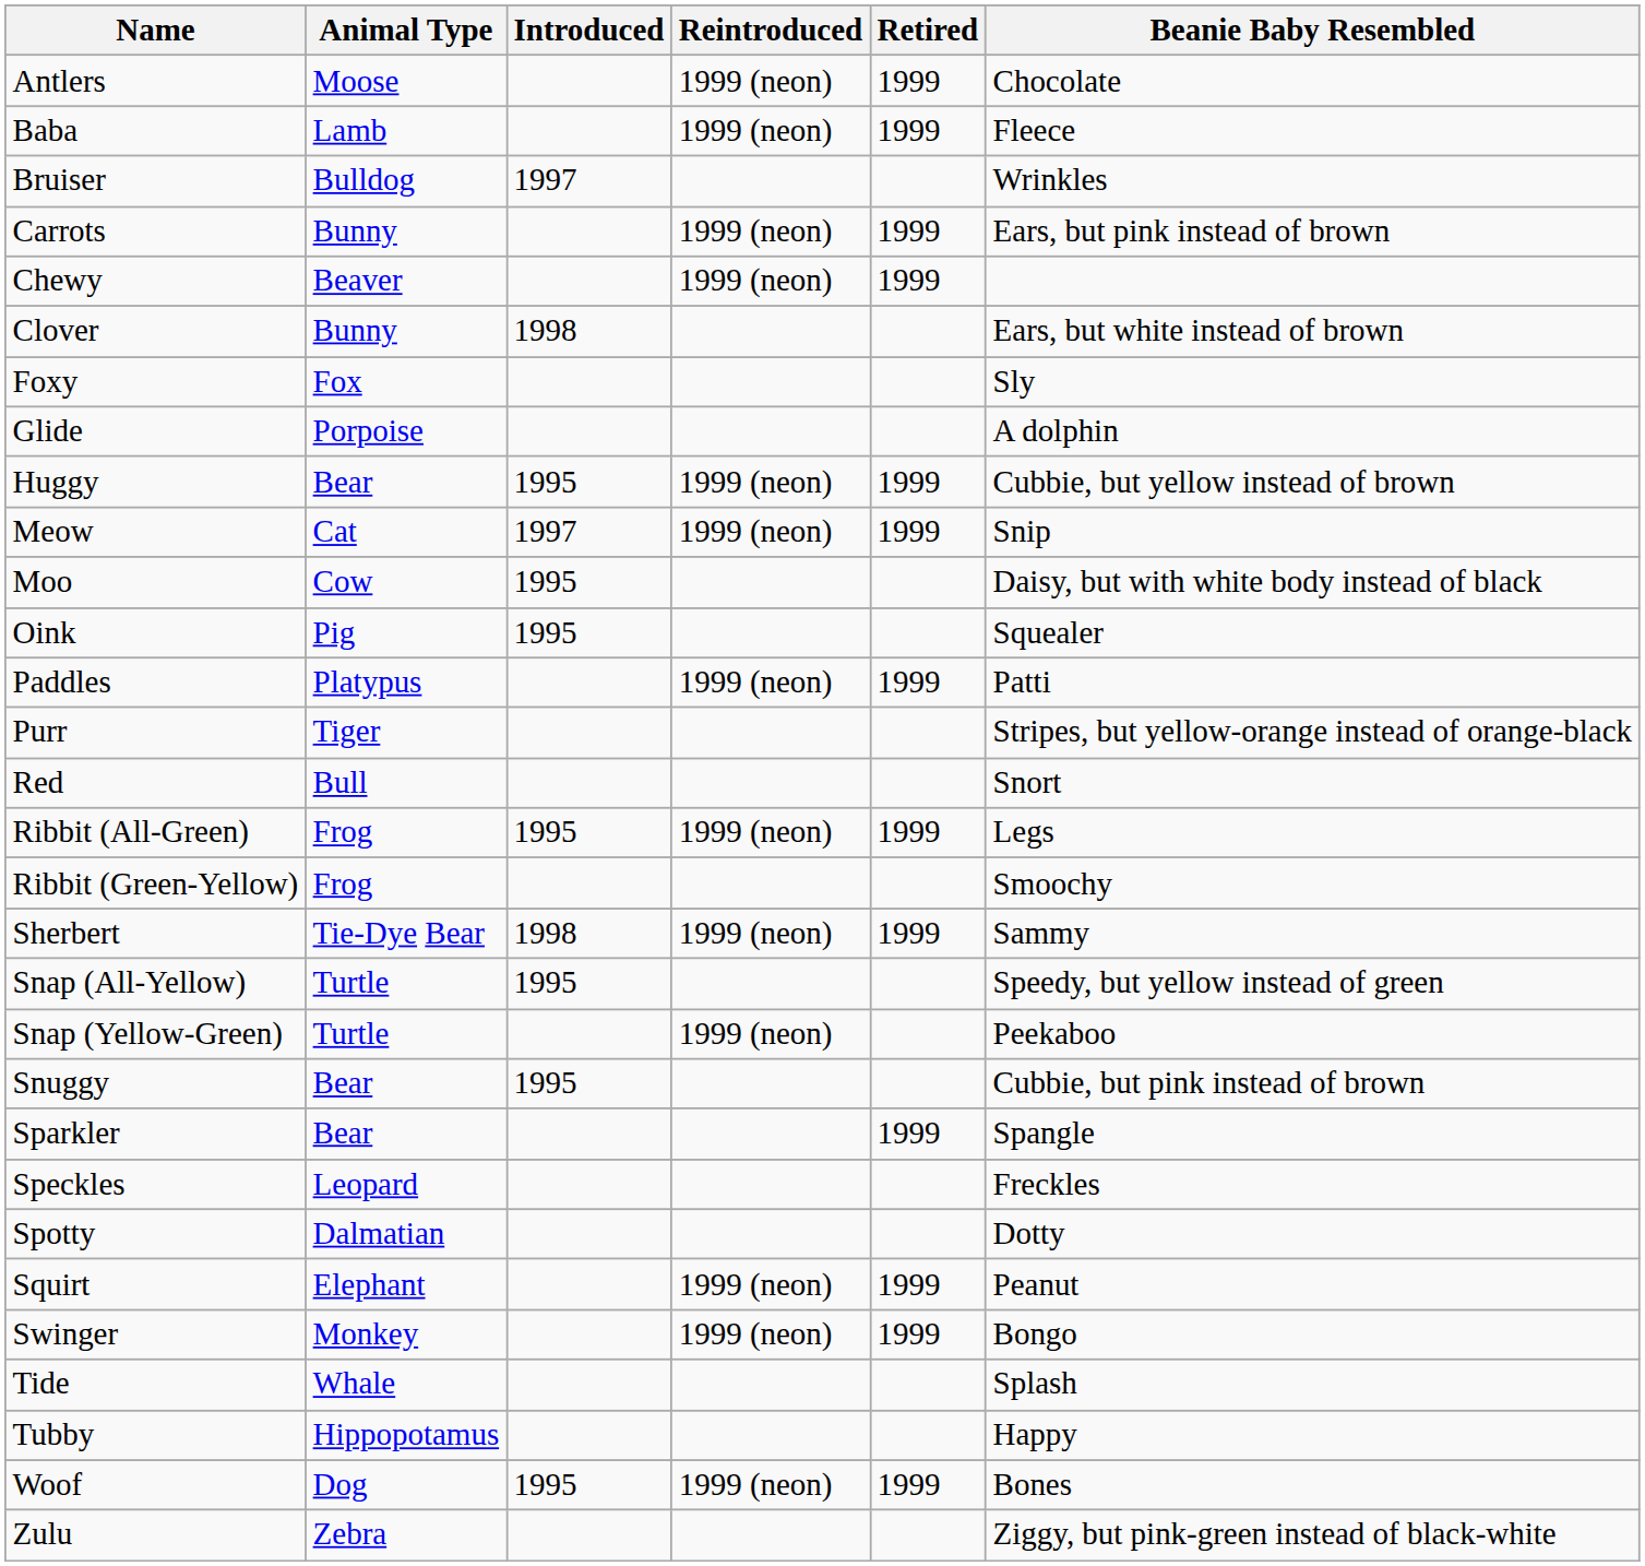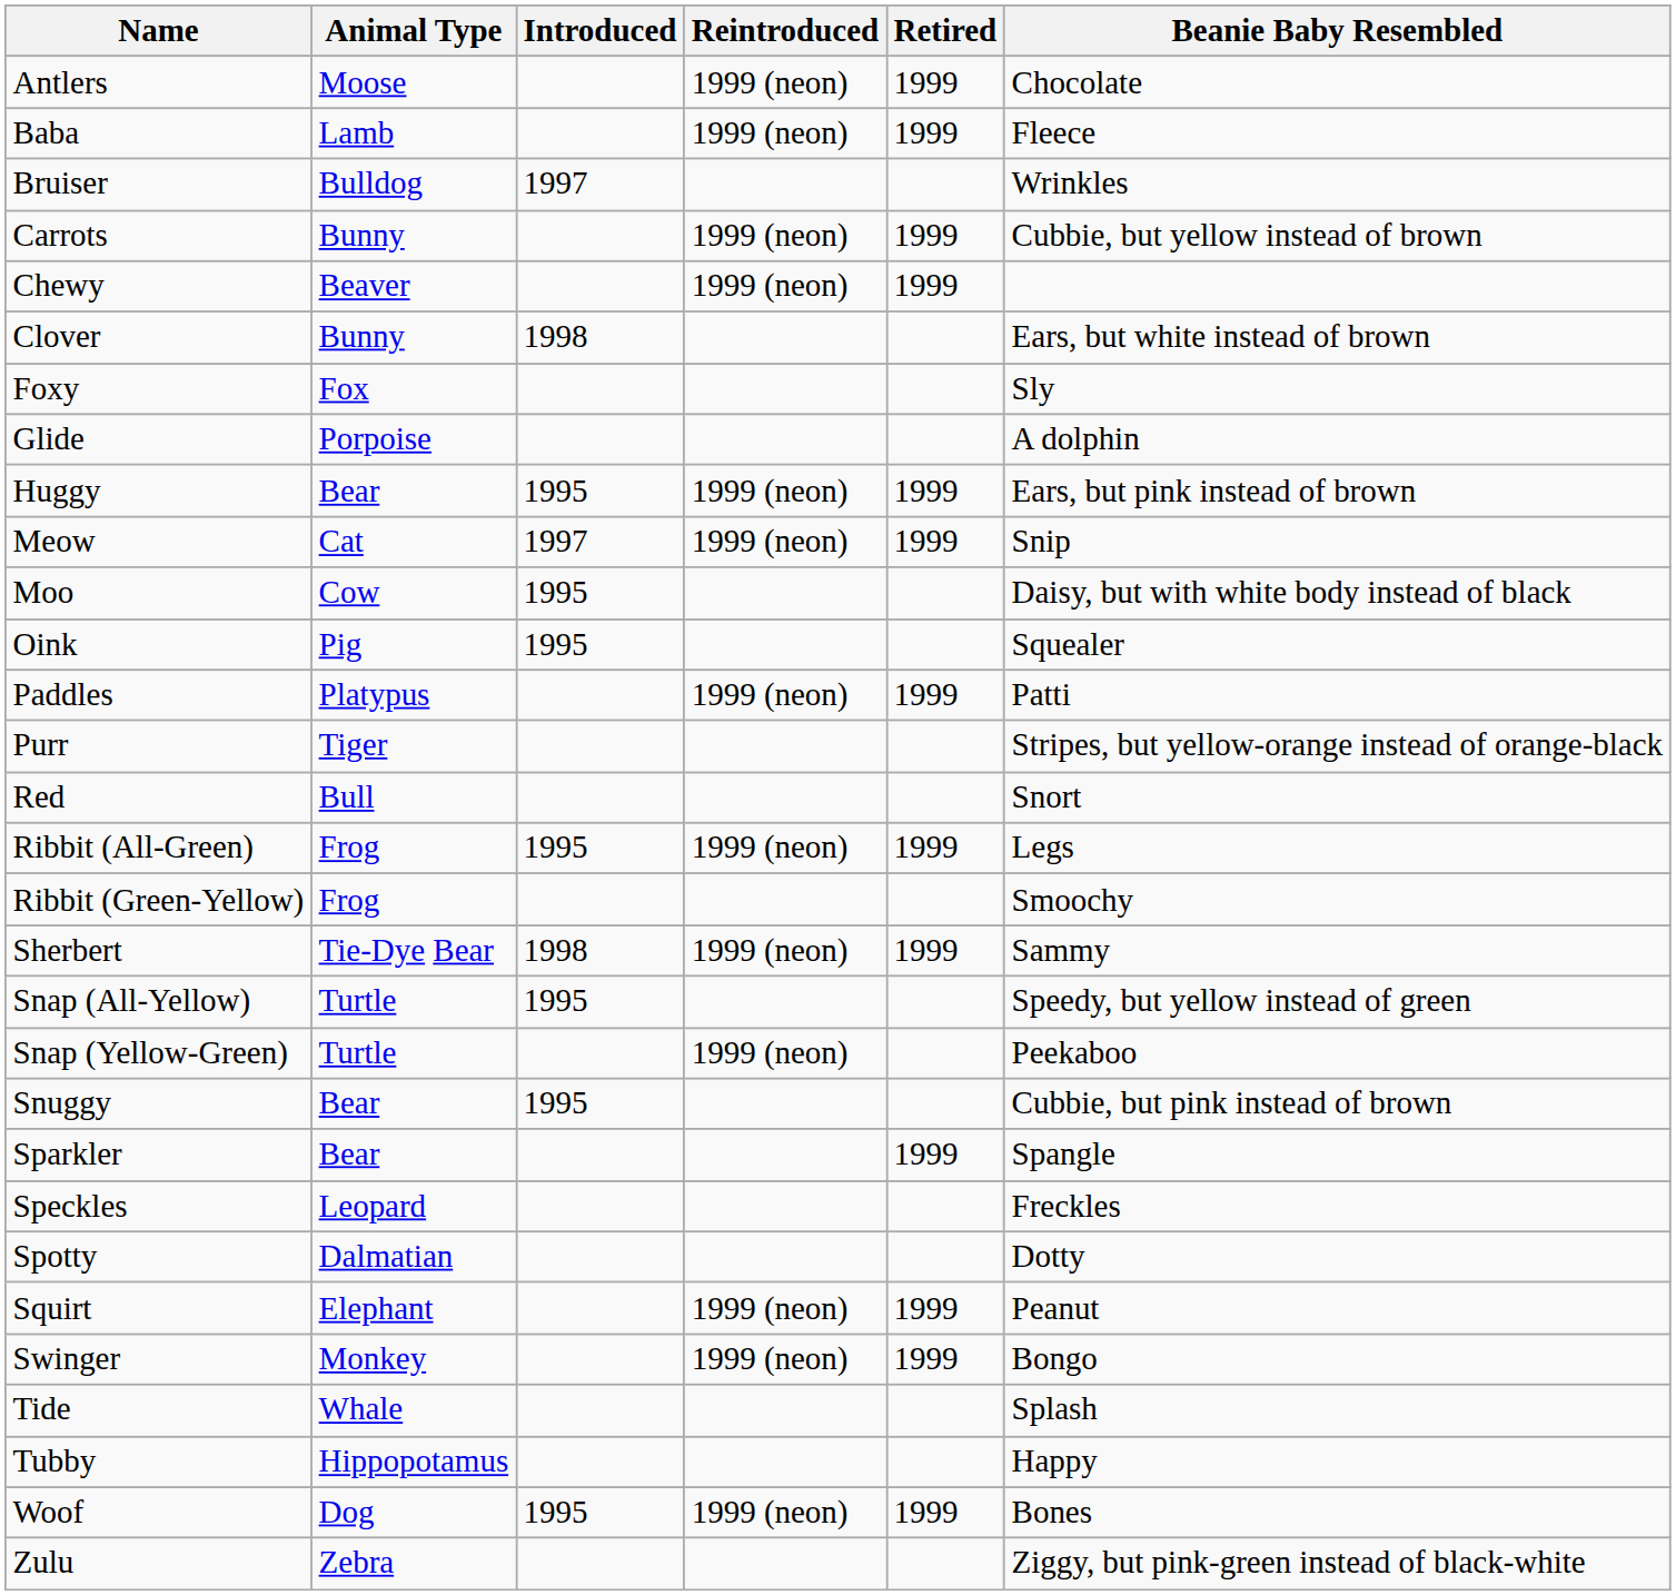Carrots | Beanie Baby Resembled: Ears, but pink instead of brown -> Cubbie, but yellow instead of brown
Huggy | Beanie Baby Resembled: Cubbie, but yellow instead of brown -> Ears, but pink instead of brown
